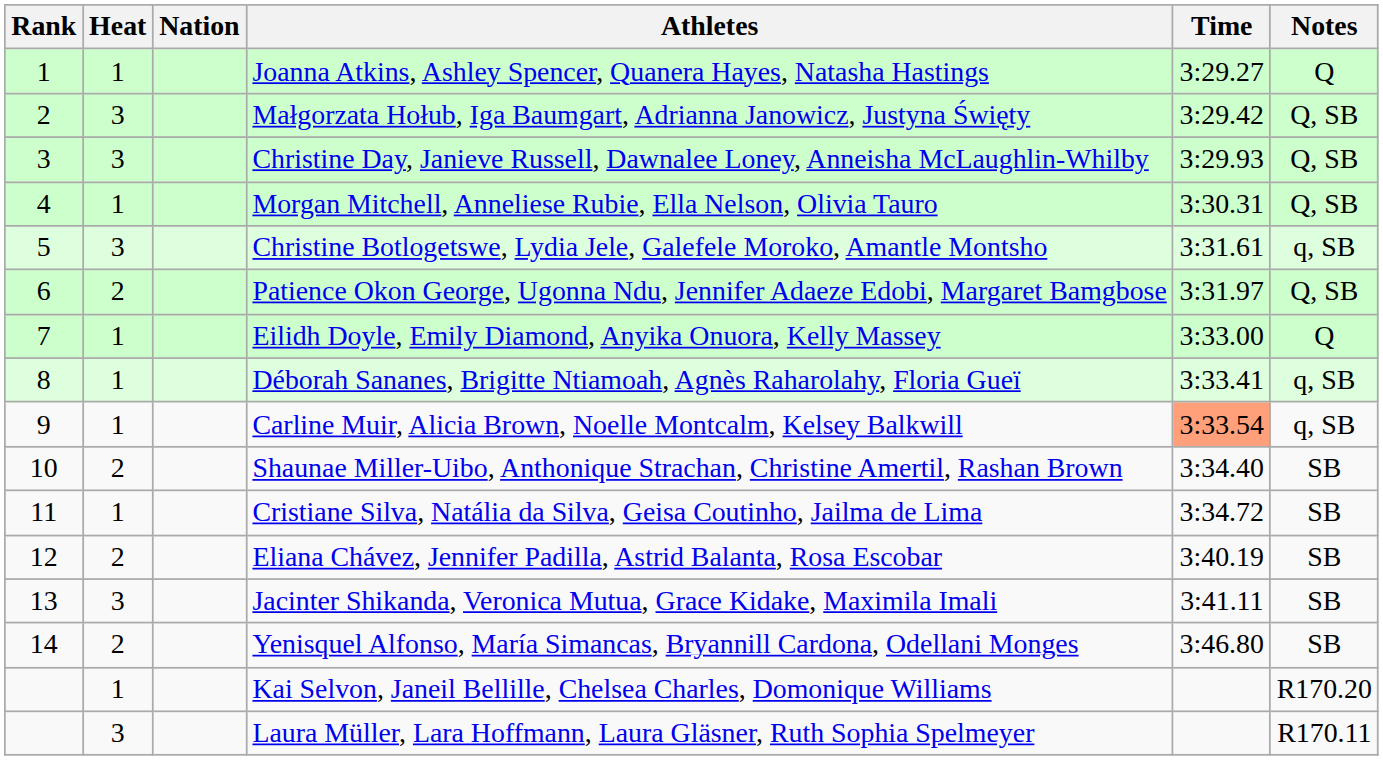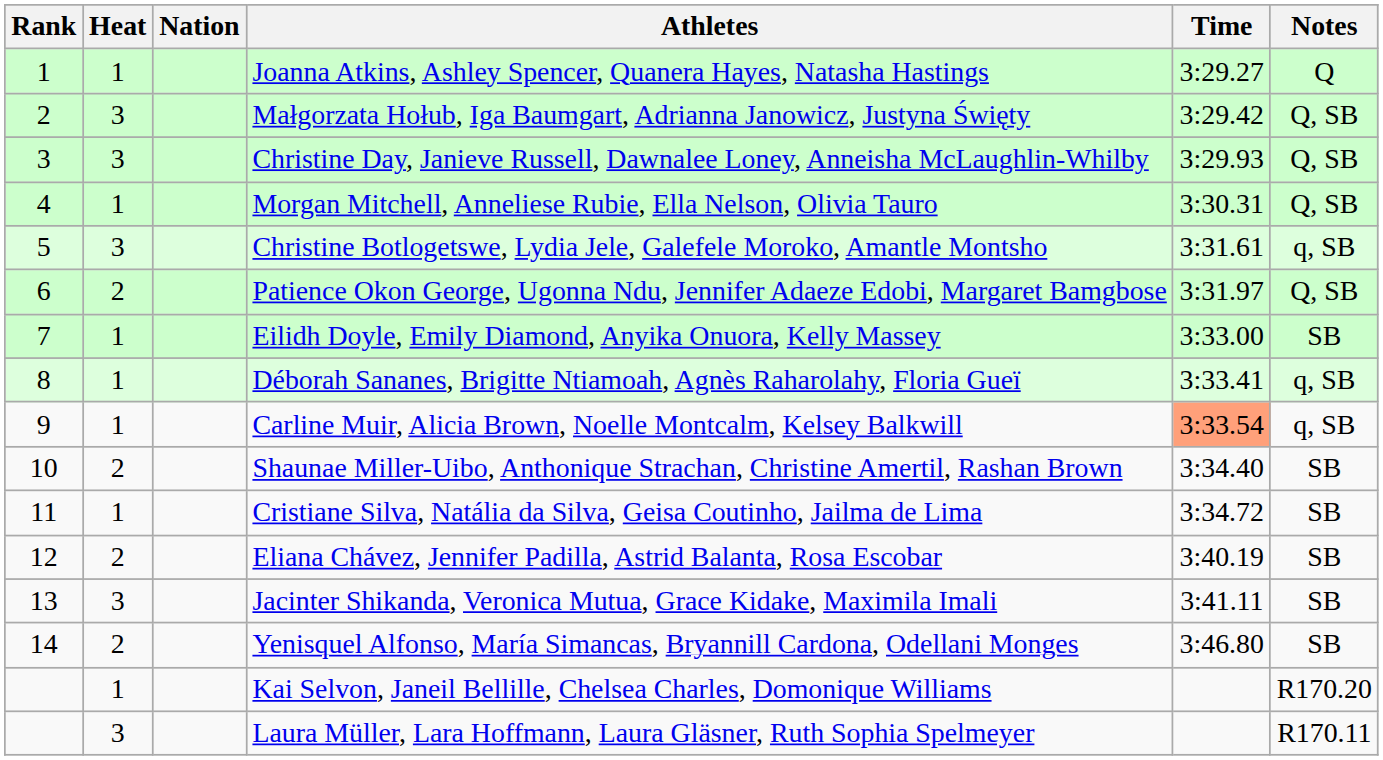Eilidh Doyle, Emily Diamond, Anyika Onuora, Kelly Massey | Notes: Q -> SB
